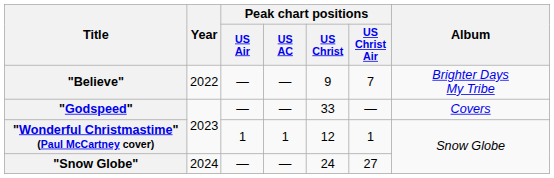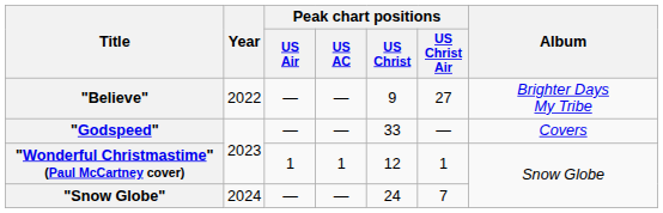"Believe" | Peak chart positions / US Christ Air: 7 -> 27
"Snow Globe" | Peak chart positions / US Christ Air: 27 -> 7
